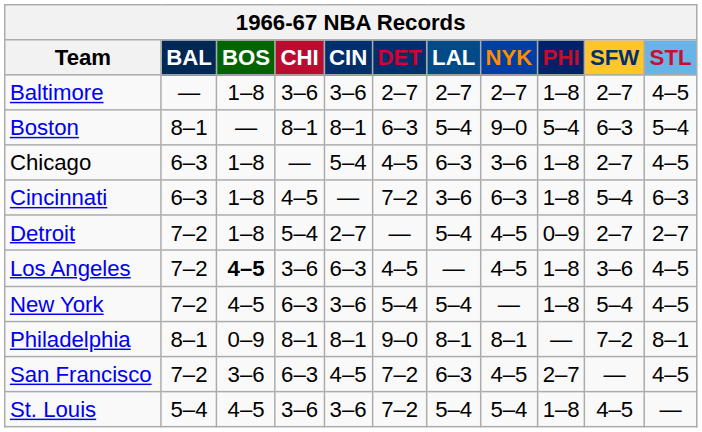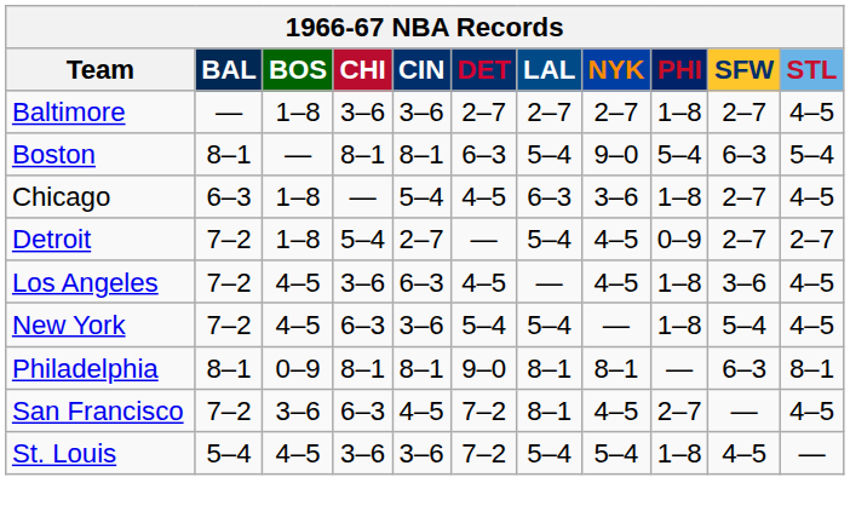- row: Cincinnati | 6–3 | 1–8 | 4–5 | — | 7–2 | 3–6 | 6–3 | 1–8 | 5–4 | 6–3
Los Angeles | BOS: bold -> normal
Philadelphia | SFW: 7–2 -> 6–3
San Francisco | LAL: 6–3 -> 8–1
